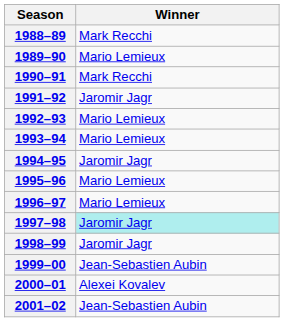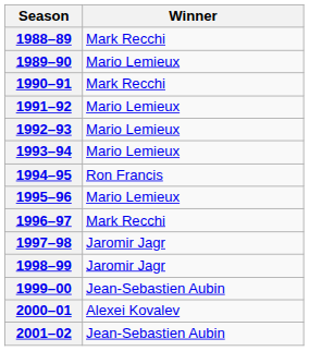1991–92 | Winner: Jaromir Jagr -> Mario Lemieux
1994–95 | Winner: Jaromir Jagr -> Ron Francis
1996–97 | Winner: Mario Lemieux -> Mark Recchi
1997–98 | Winner: paleturquoise background -> no background
